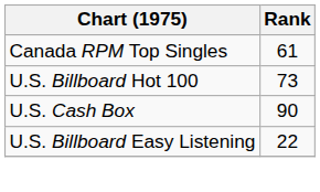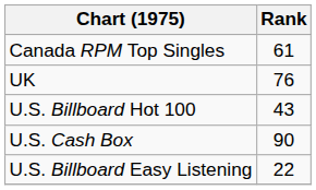+ row: UK | 76
U.S. Billboard Hot 100 | Rank: 73 -> 43
